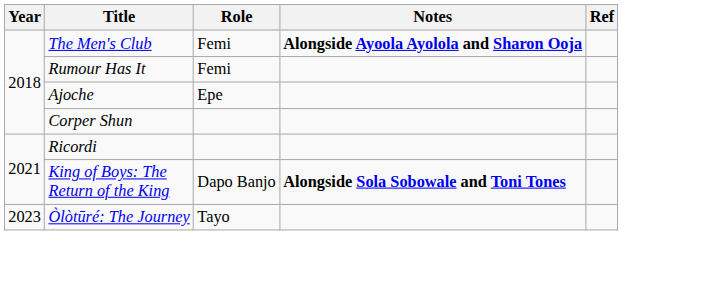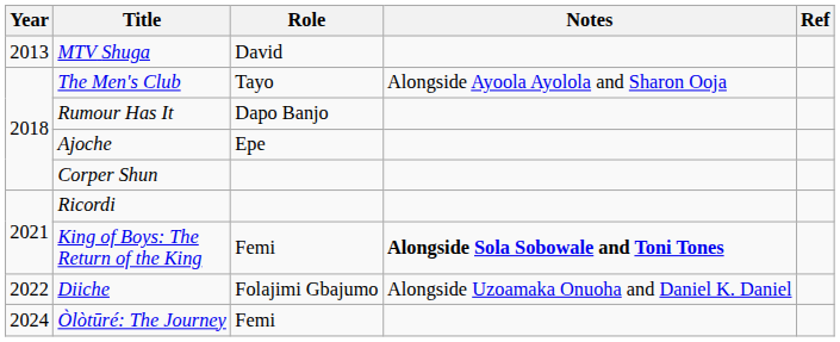+ row: 2013 | MTV Shuga | David
The Men's Club | Role: Femi -> Tayo
The Men's Club | Notes: bold -> normal
Rumour Has It | Role: Femi -> Dapo Banjo
King of Boys: The Return of the King | Role: Dapo Banjo -> Femi
+ row: 2022 | Diiche | Folajimi Gbajumo | Alongside Uzoamaka Onuoha and Daniel K. Daniel
Òlòtūré: The Journey | Year: 2023 -> 2024
Òlòtūré: The Journey | Role: Tayo -> Femi
